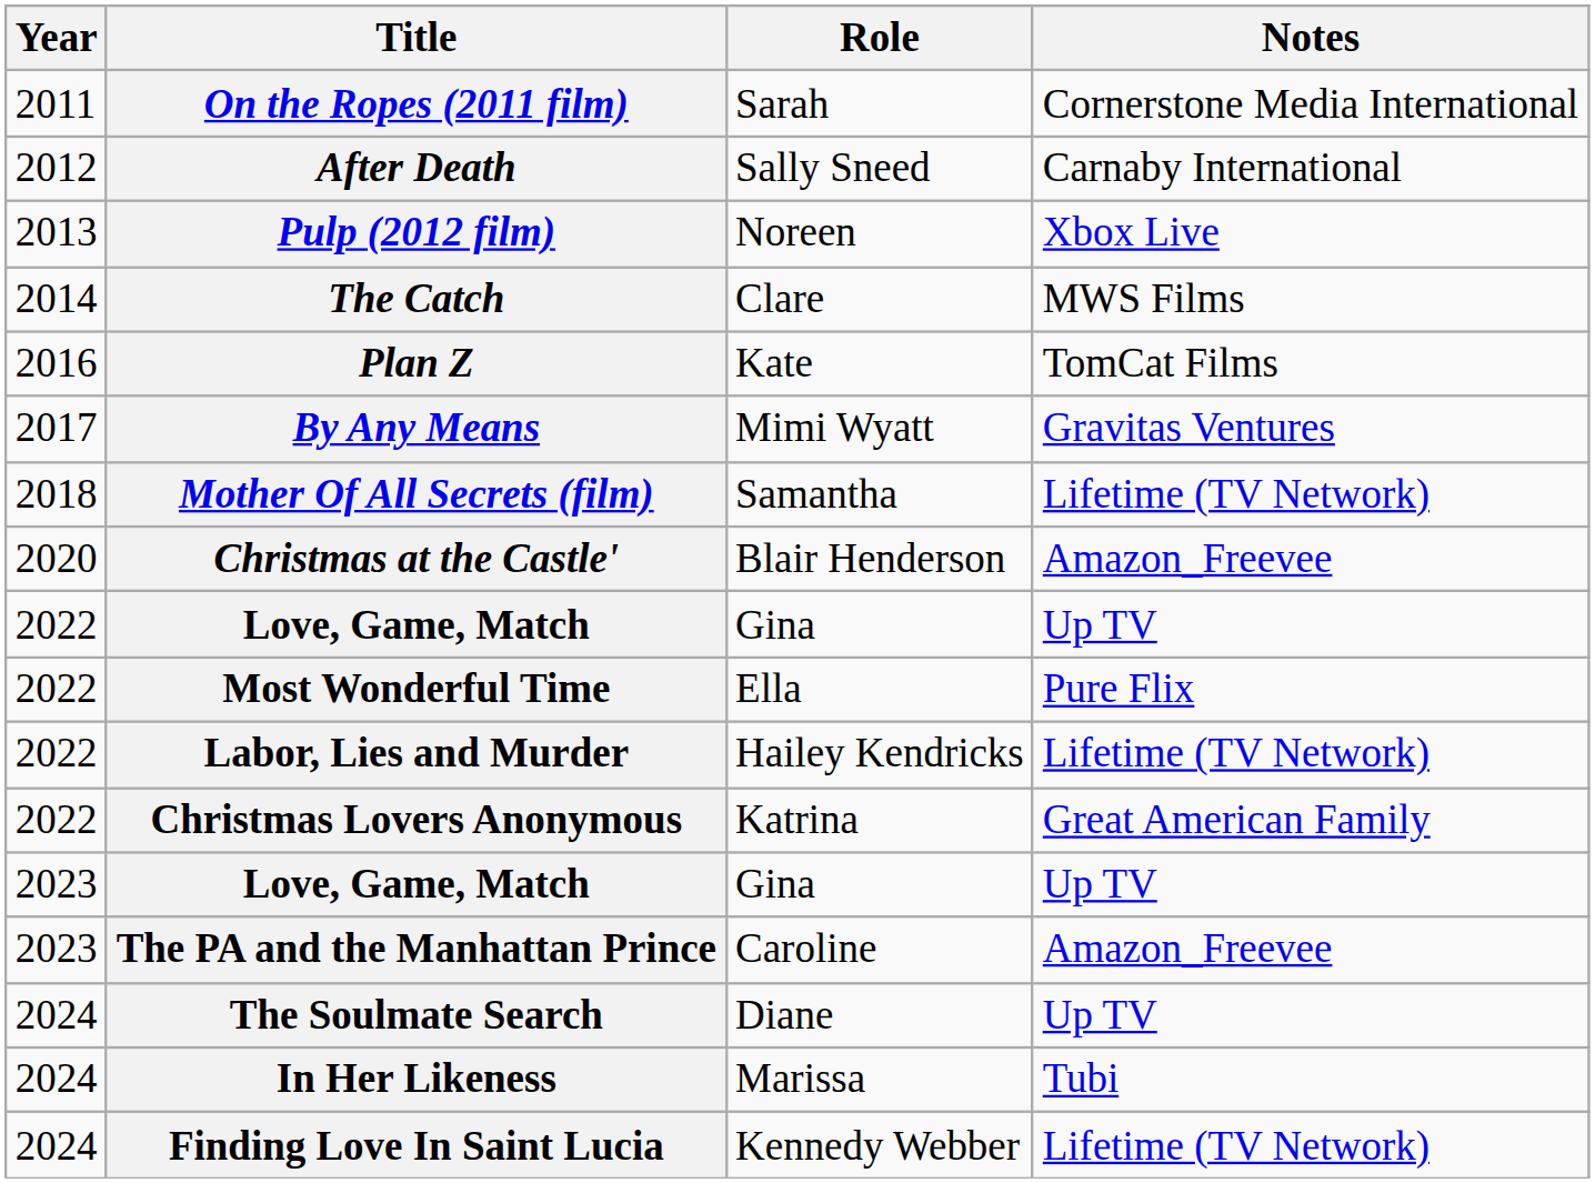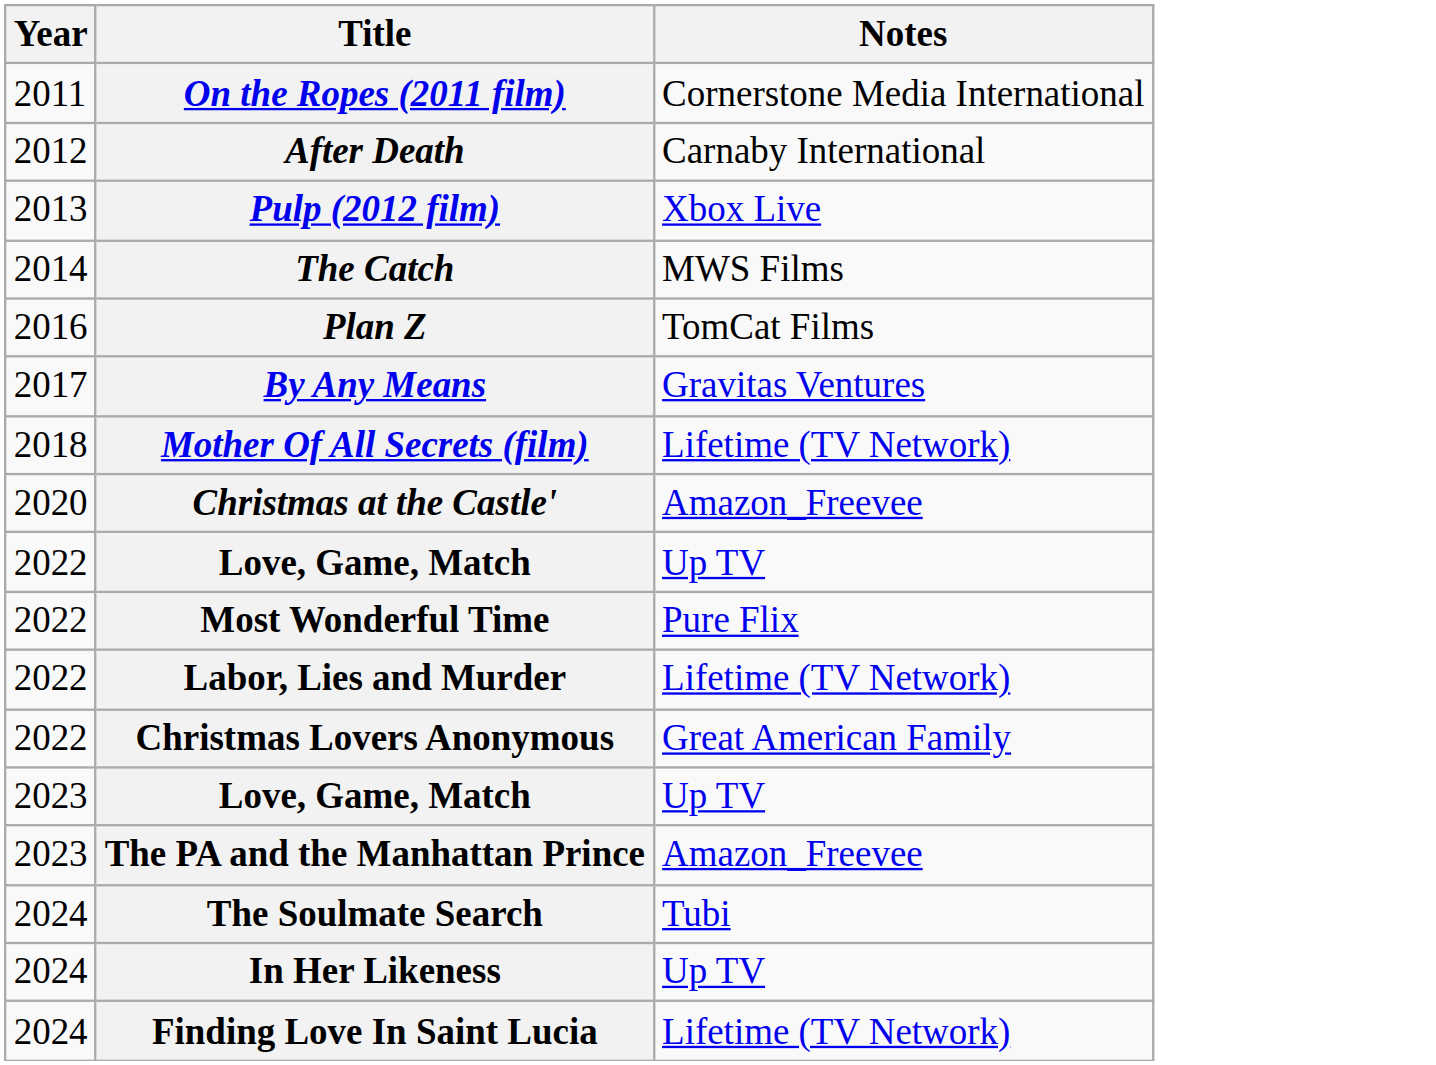- column: Role | Sarah | Sally Sneed | Noreen | Clare | Kate | Mimi Wyatt | Samantha | Blair Henderson | Gina | Ella | Hailey Kendricks | Katrina | Gina | Caroline | Diane | Marissa | Kennedy Webber
The Soulmate Search | Notes: Up TV -> Tubi
In Her Likeness | Notes: Tubi -> Up TV
